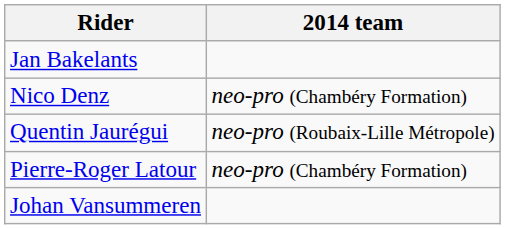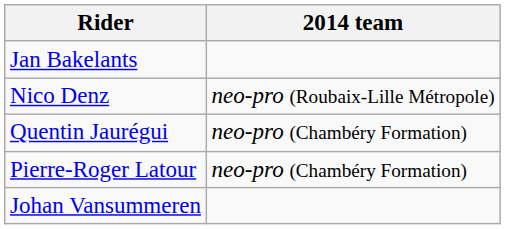Nico Denz | 2014 team: neo-pro (Chambéry Formation) -> neo-pro (Roubaix-Lille Métropole)
Quentin Jaurégui | 2014 team: neo-pro (Roubaix-Lille Métropole) -> neo-pro (Chambéry Formation)
